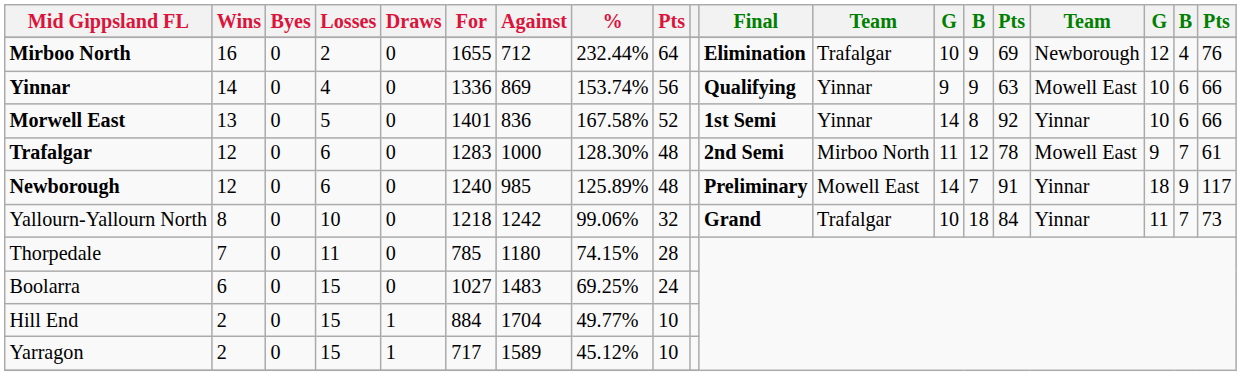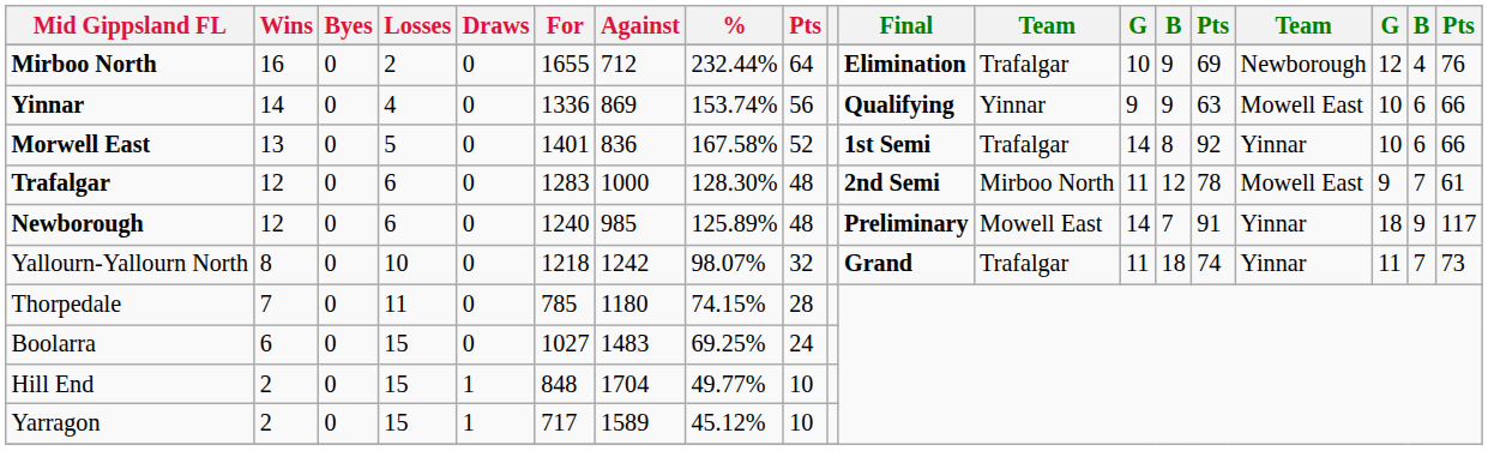Morwell East | column 12: Yinnar -> Trafalgar
Yallourn-Yallourn North | %: 99.06% -> 98.07%
Yallourn-Yallourn North | column 13: 10 -> 11
Yallourn-Yallourn North | column 15: 84 -> 74
Hill End | For: 884 -> 848
